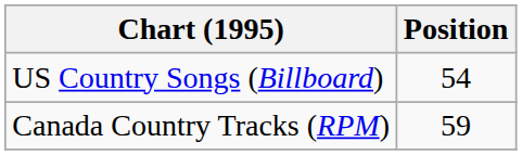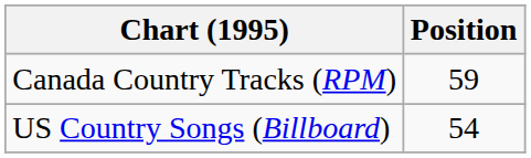rows swapped: Canada Country Tracks (RPM) <-> US Country Songs (Billboard)
